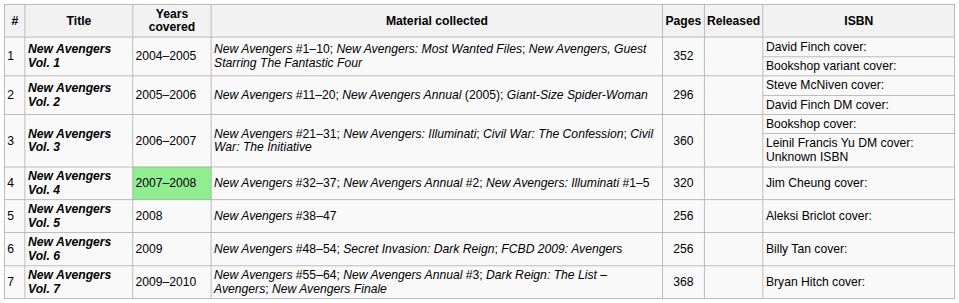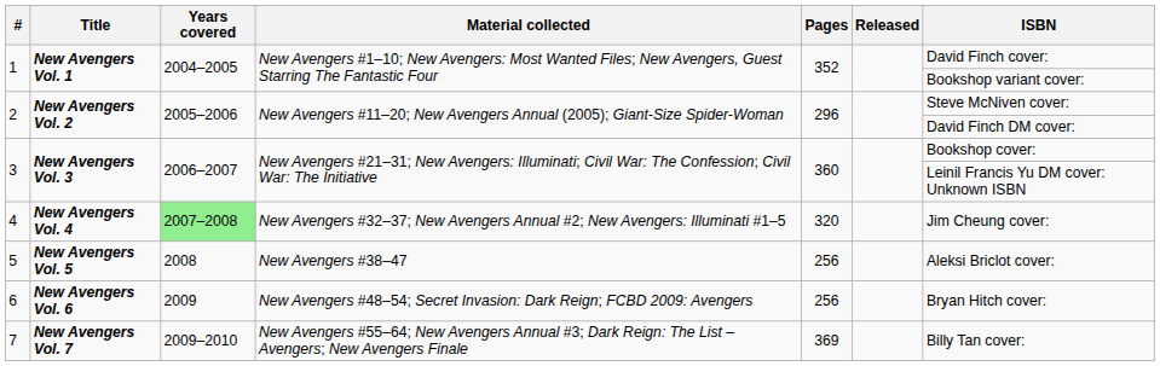6 | ISBN: Billy Tan cover: -> Bryan Hitch cover:
7 | Pages: 368 -> 369
7 | ISBN: Bryan Hitch cover: -> Billy Tan cover:
